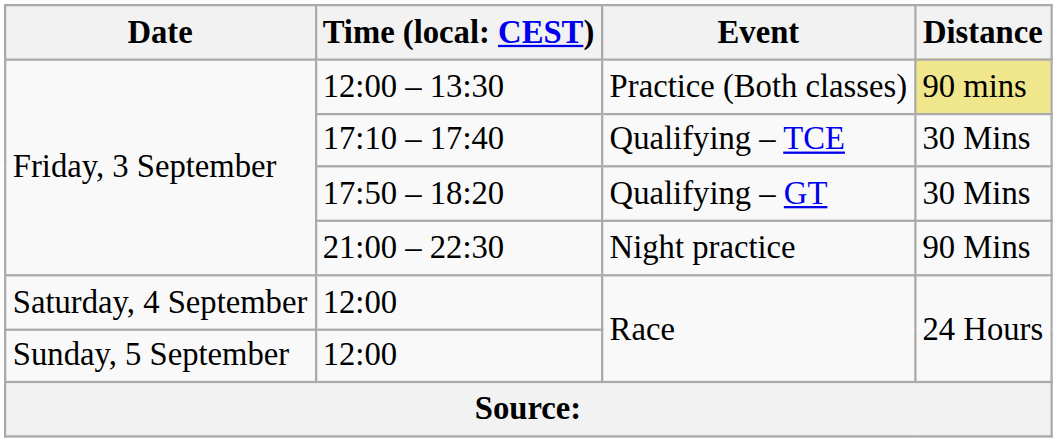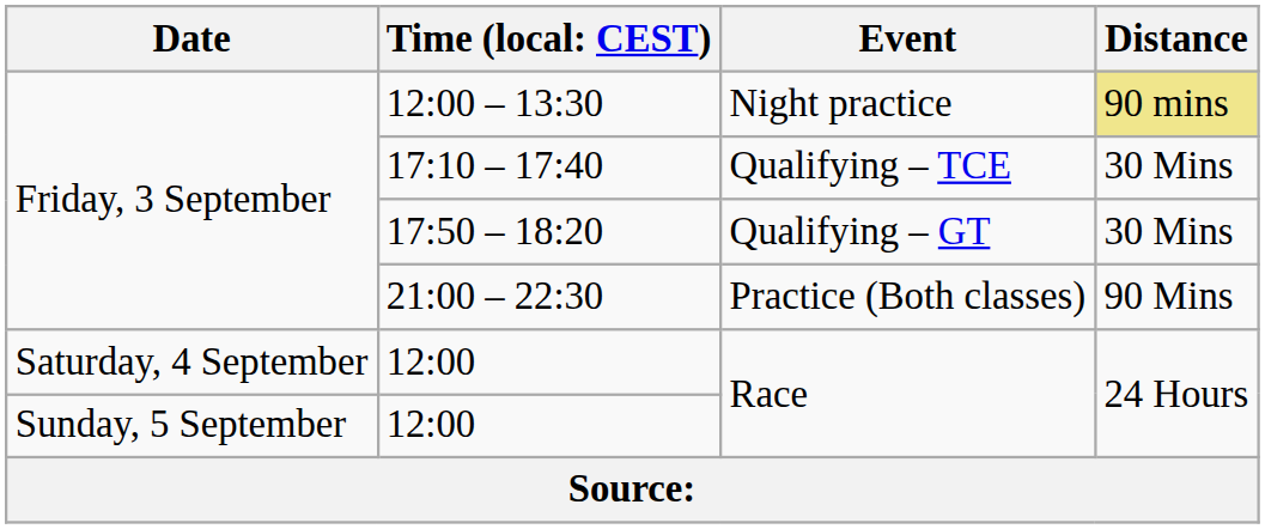12:00 – 13:30 | Event: Practice (Both classes) -> Night practice
21:00 – 22:30 | Event: Night practice -> Practice (Both classes)
